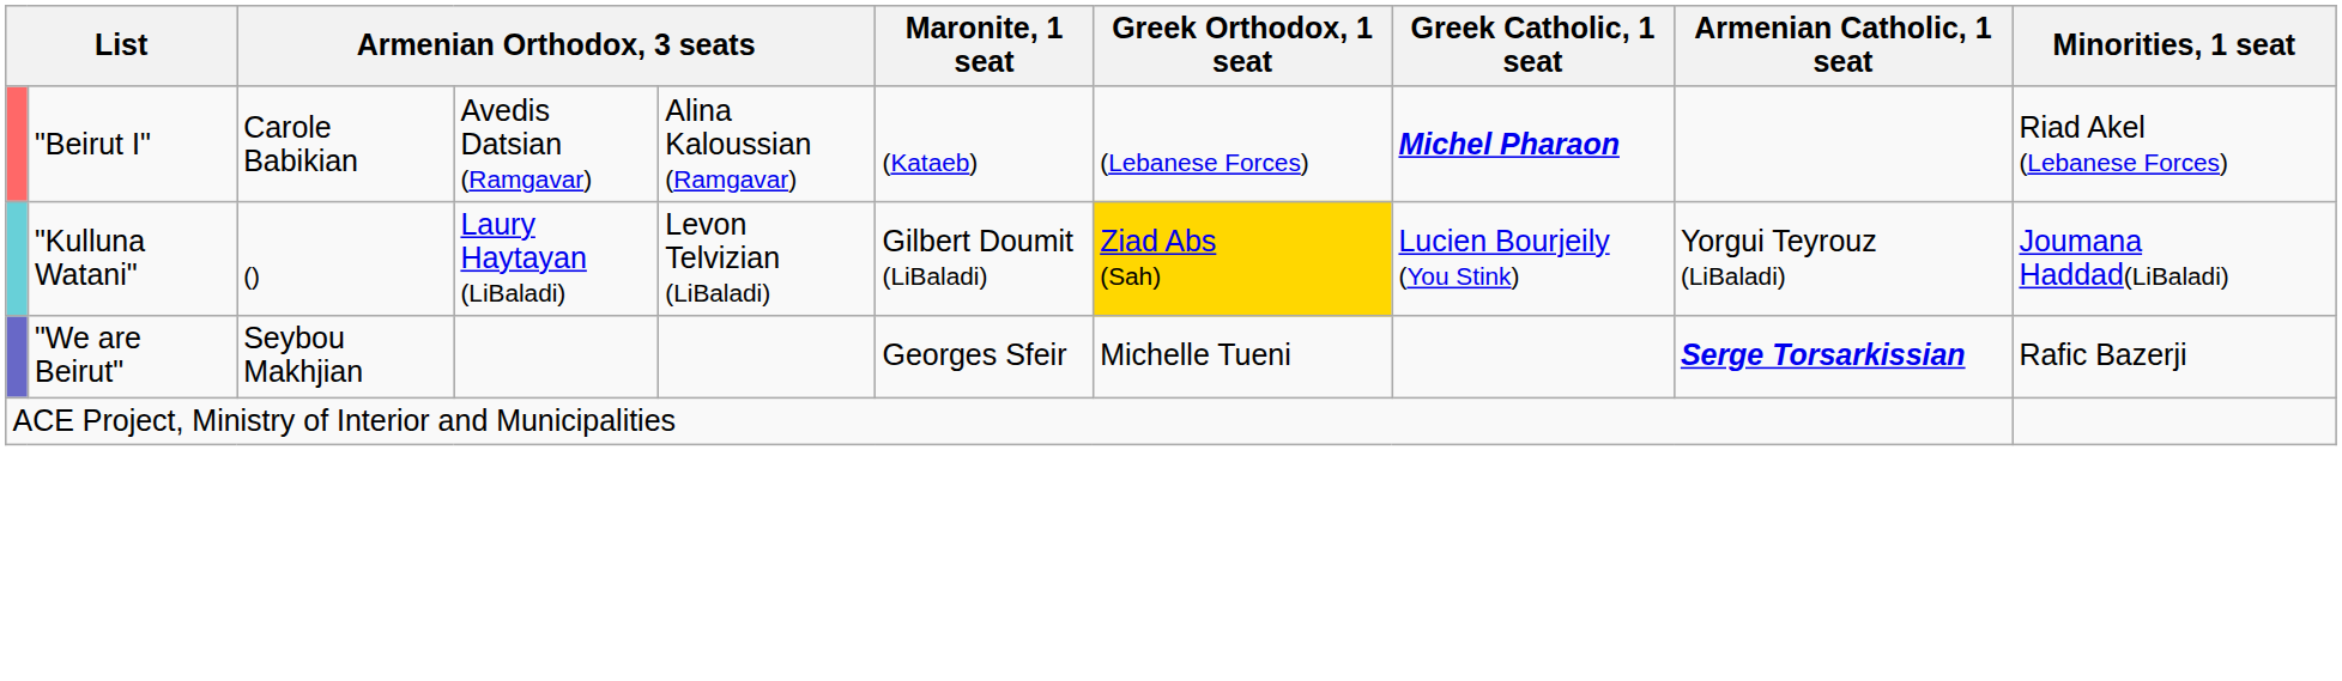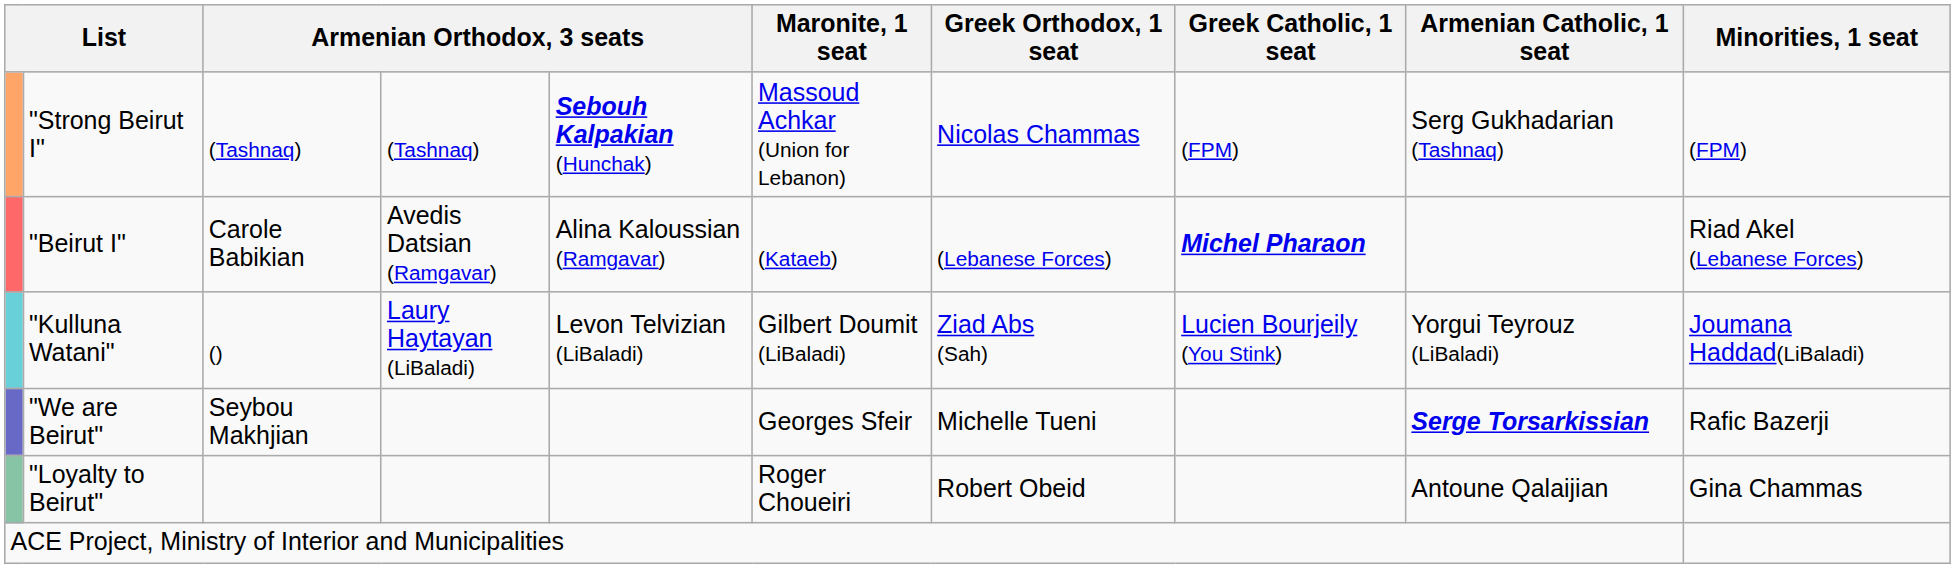+ row: "Strong Beirut I" | (Tashnaq) | (Tashnaq) | Sebouh Kalpakian (Hunchak) | Massoud Achkar (Union for Lebanon) | Nicolas Chammas | (FPM) | Serg Gukhadarian (Tashnaq) | (FPM)
"Kulluna Watani" | Greek Orthodox, 1 seat: gold background -> no background
+ row: "Loyalty to Beirut" | Roger Choueiri | Robert Obeid | Antoune Qalaijian | Gina Chammas
